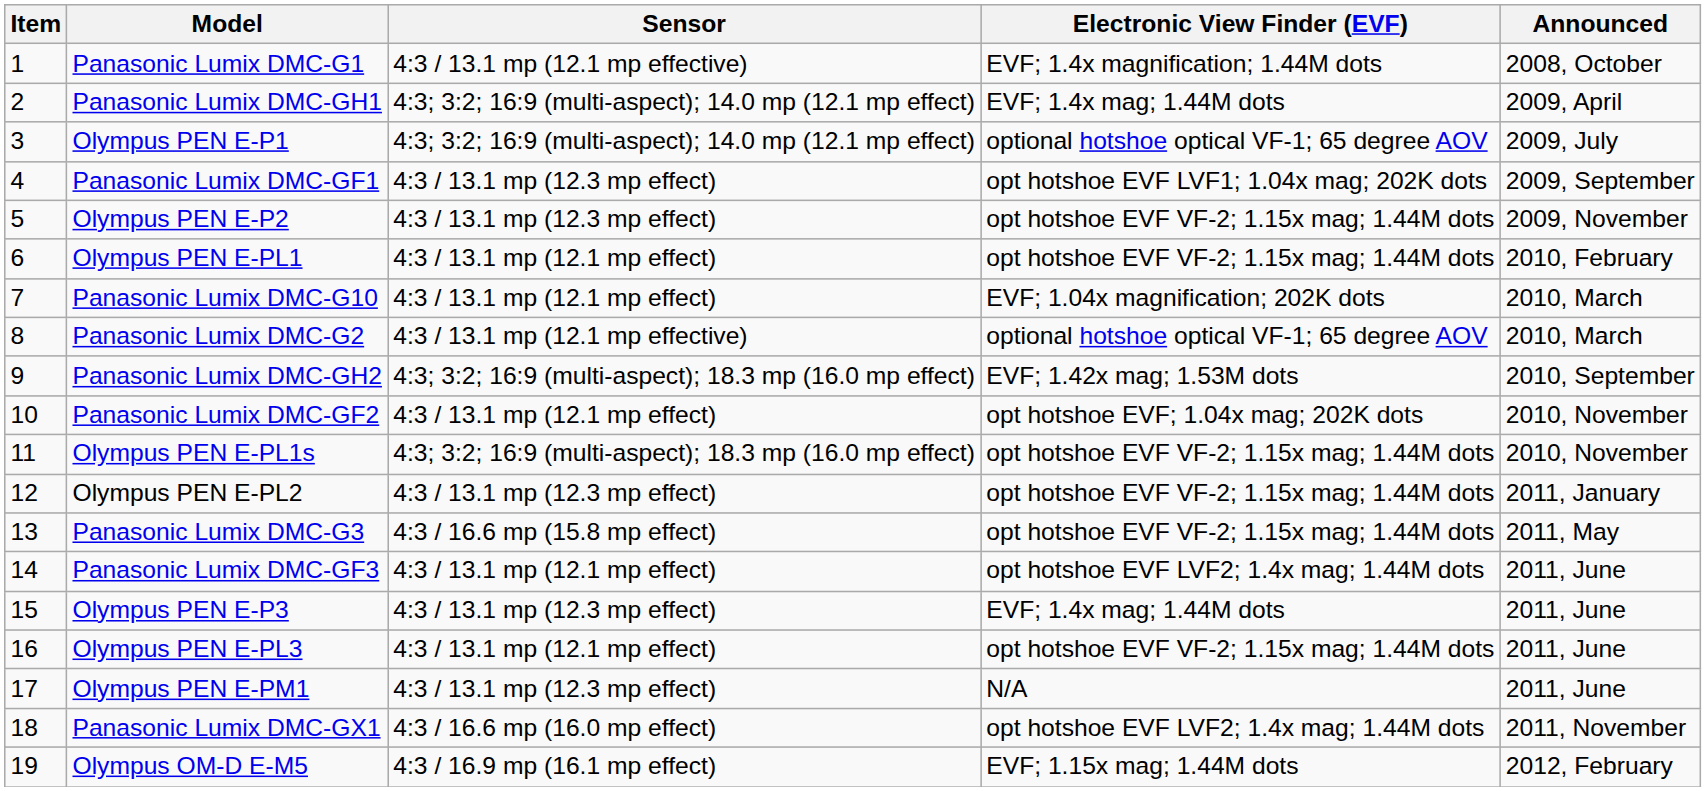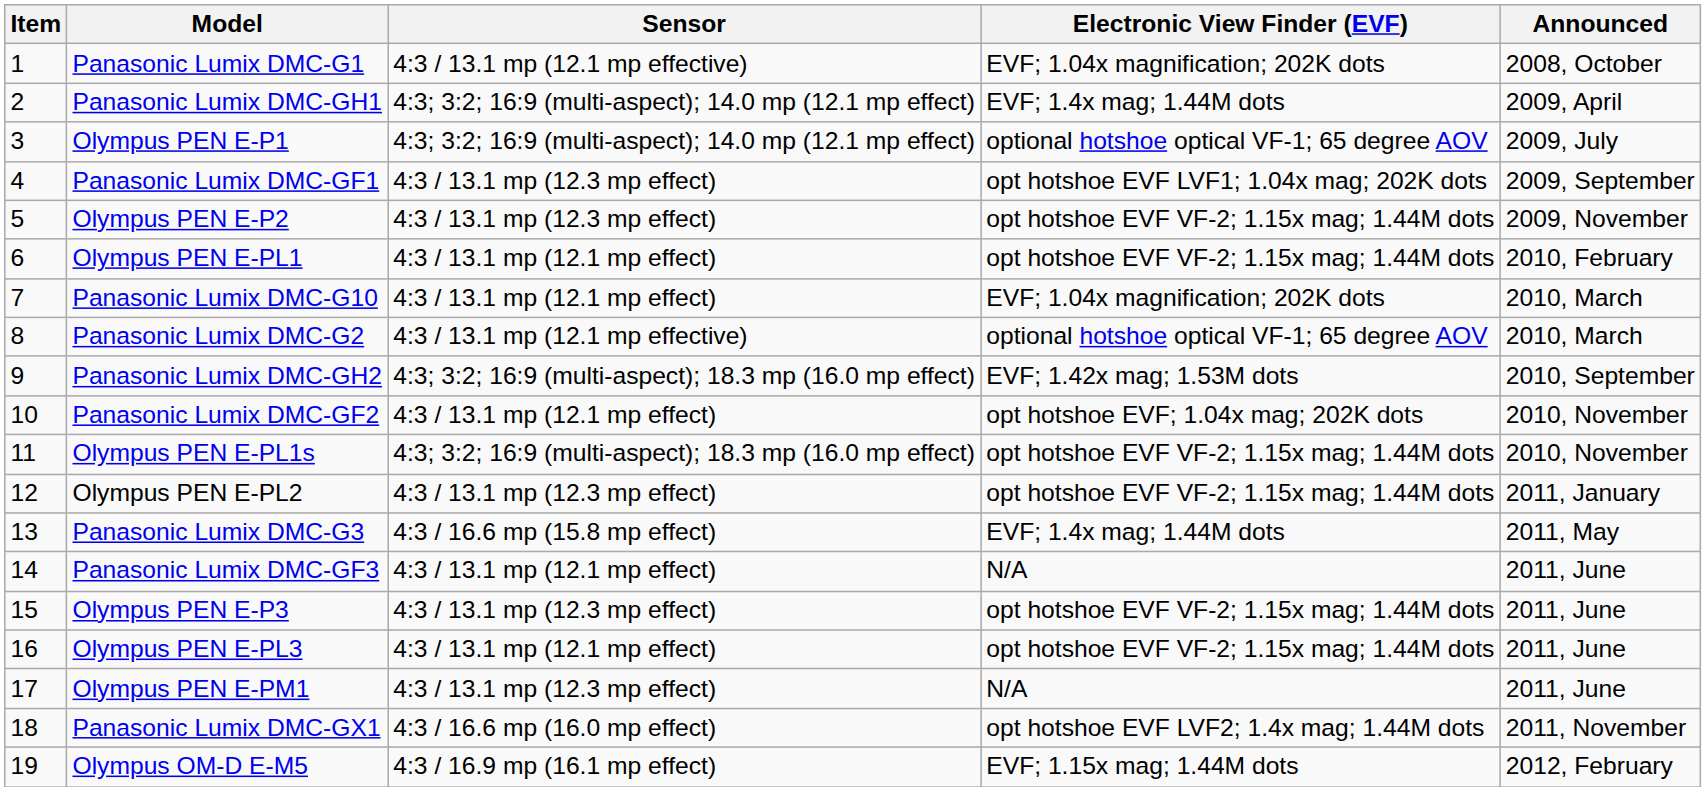Panasonic Lumix DMC-G1 | Electronic View Finder (EVF): EVF; 1.4x magnification; 1.44M dots -> EVF; 1.04x magnification; 202K dots
Panasonic Lumix DMC-G3 | Electronic View Finder (EVF): opt hotshoe EVF VF-2; 1.15x mag; 1.44M dots -> EVF; 1.4x mag; 1.44M dots
Panasonic Lumix DMC-GF3 | Electronic View Finder (EVF): opt hotshoe EVF LVF2; 1.4x mag; 1.44M dots -> N/A
Olympus PEN E-P3 | Electronic View Finder (EVF): EVF; 1.4x mag; 1.44M dots -> opt hotshoe EVF VF-2; 1.15x mag; 1.44M dots
